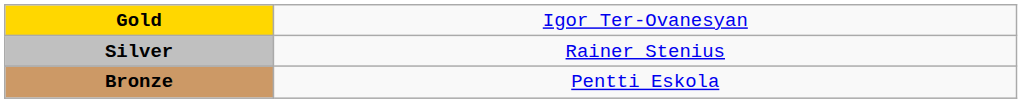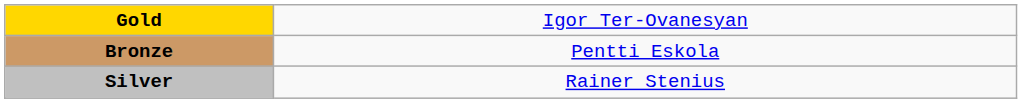rows swapped: Silver <-> Bronze
